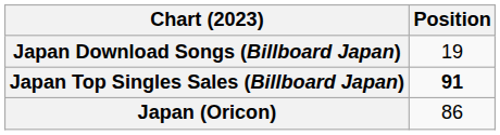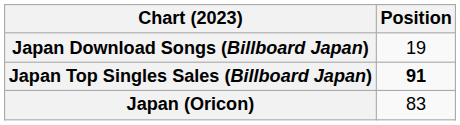Japan (Oricon) | Position: 86 -> 83
